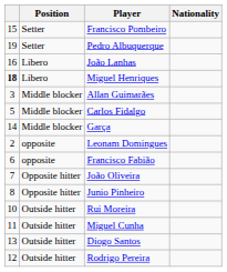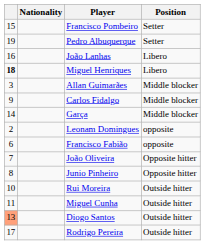columns swapped: Nationality <-> Position
Carlos Fidalgo | column 1: 5 -> 9
Diogo Santos | column 1: no background -> lightsalmon background
Rodrigo Pereira | column 1: 12 -> 17
